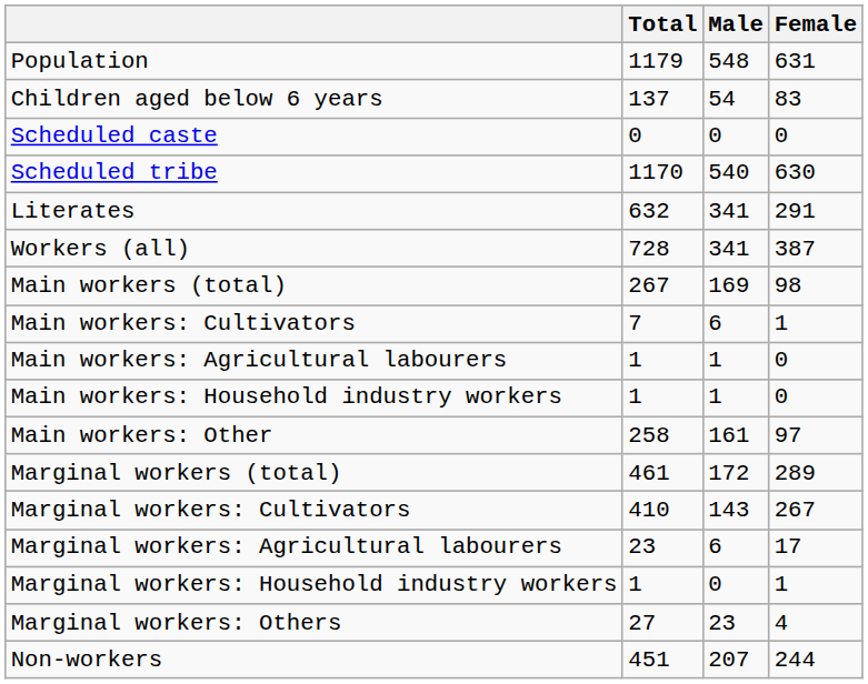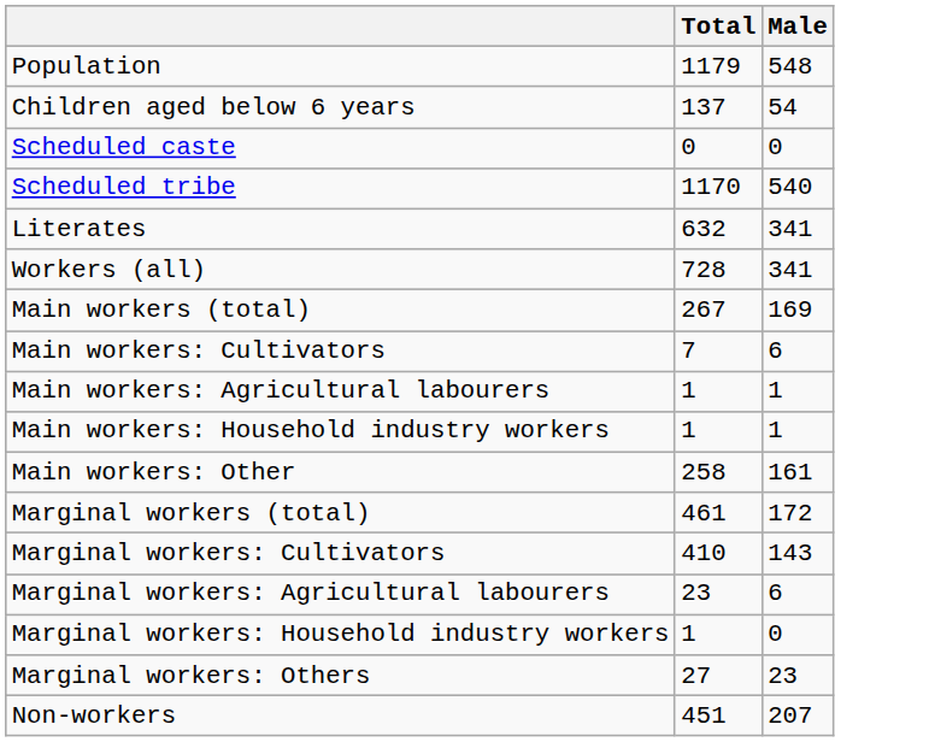- column: Female | 631 | 83 | 0 | 630 | 291 | 387 | 98 | 1 | 0 | 0 | 97 | 289 | 267 | 17 | 1 | 4 | 244
